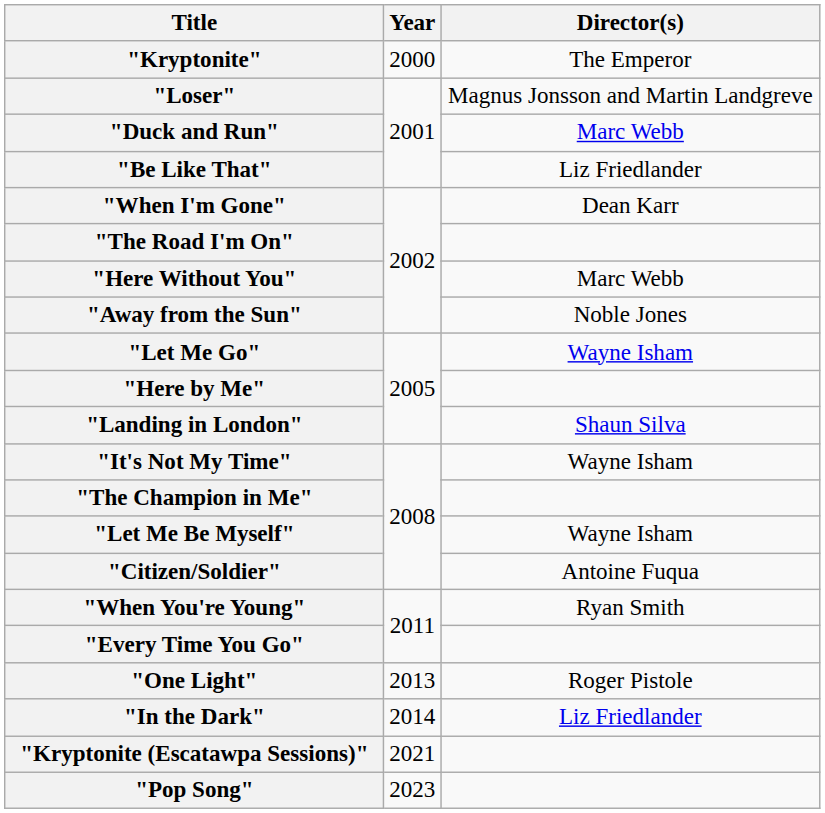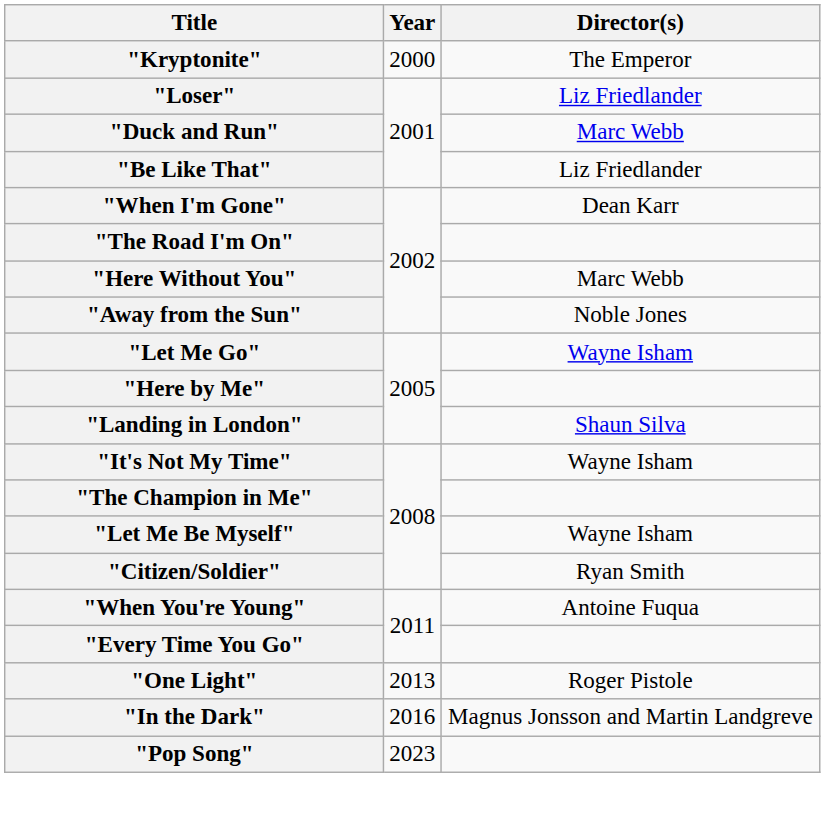"Loser" | Director(s): Magnus Jonsson and Martin Landgreve -> Liz Friedlander
"Citizen/Soldier" | Director(s): Antoine Fuqua -> Ryan Smith
"When You're Young" | Director(s): Ryan Smith -> Antoine Fuqua
"In the Dark" | Year: 2014 -> 2016
"In the Dark" | Director(s): Liz Friedlander -> Magnus Jonsson and Martin Landgreve
- row: "Kryptonite (Escatawpa Sessions)" | 2021
